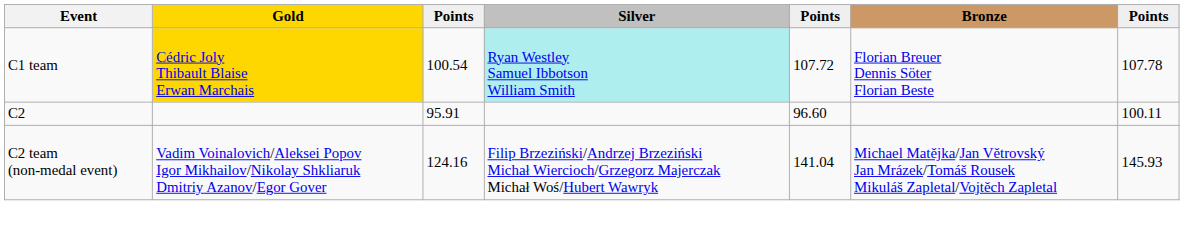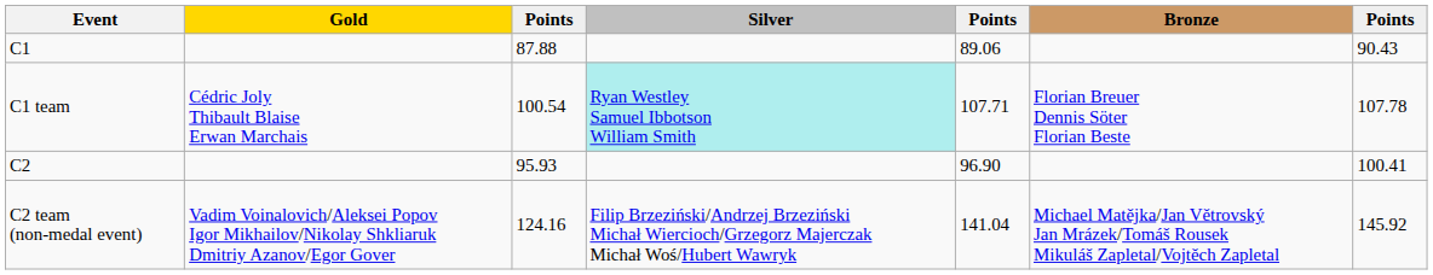+ row: C1 | 87.88 | 89.06 | 90.43
C1 team | Gold: gold background -> no background
C1 team | column 5: 107.72 -> 107.71
C2 | column 3: 95.91 -> 95.93
C2 | column 5: 96.60 -> 96.90
C2 | column 7: 100.11 -> 100.41
C2 team (non-medal event) | column 7: 145.93 -> 145.92
